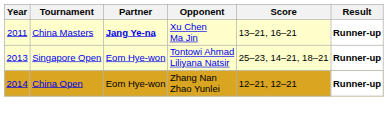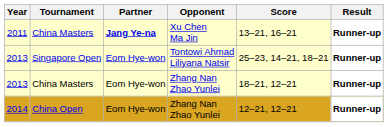+ row: 2013 | China Masters | Eom Hye-won | Zhang Nan Zhao Yunlei | 18–21, 12–21 | Runner-up
